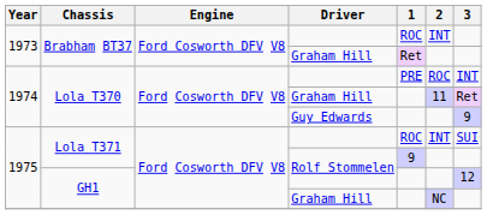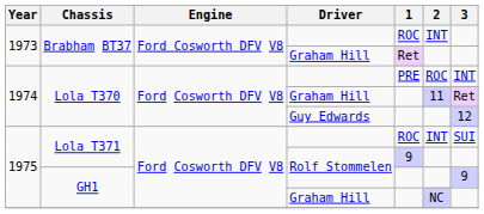Lola T370 / Guy Edwards | 3: 9 -> 12
GH1 / Rolf Stommelen | 3: 12 -> 9
